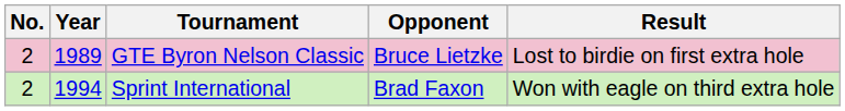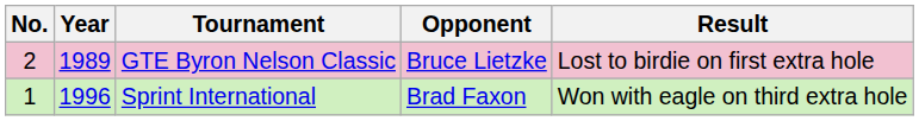Sprint International | No.: 2 -> 1
Sprint International | Year: 1994 -> 1996
